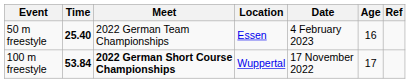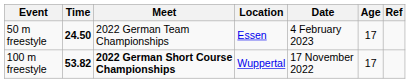50 m freestyle | Time: 25.40 -> 24.50
50 m freestyle | Age: 16 -> 17
100 m freestyle | Time: 53.84 -> 53.82
